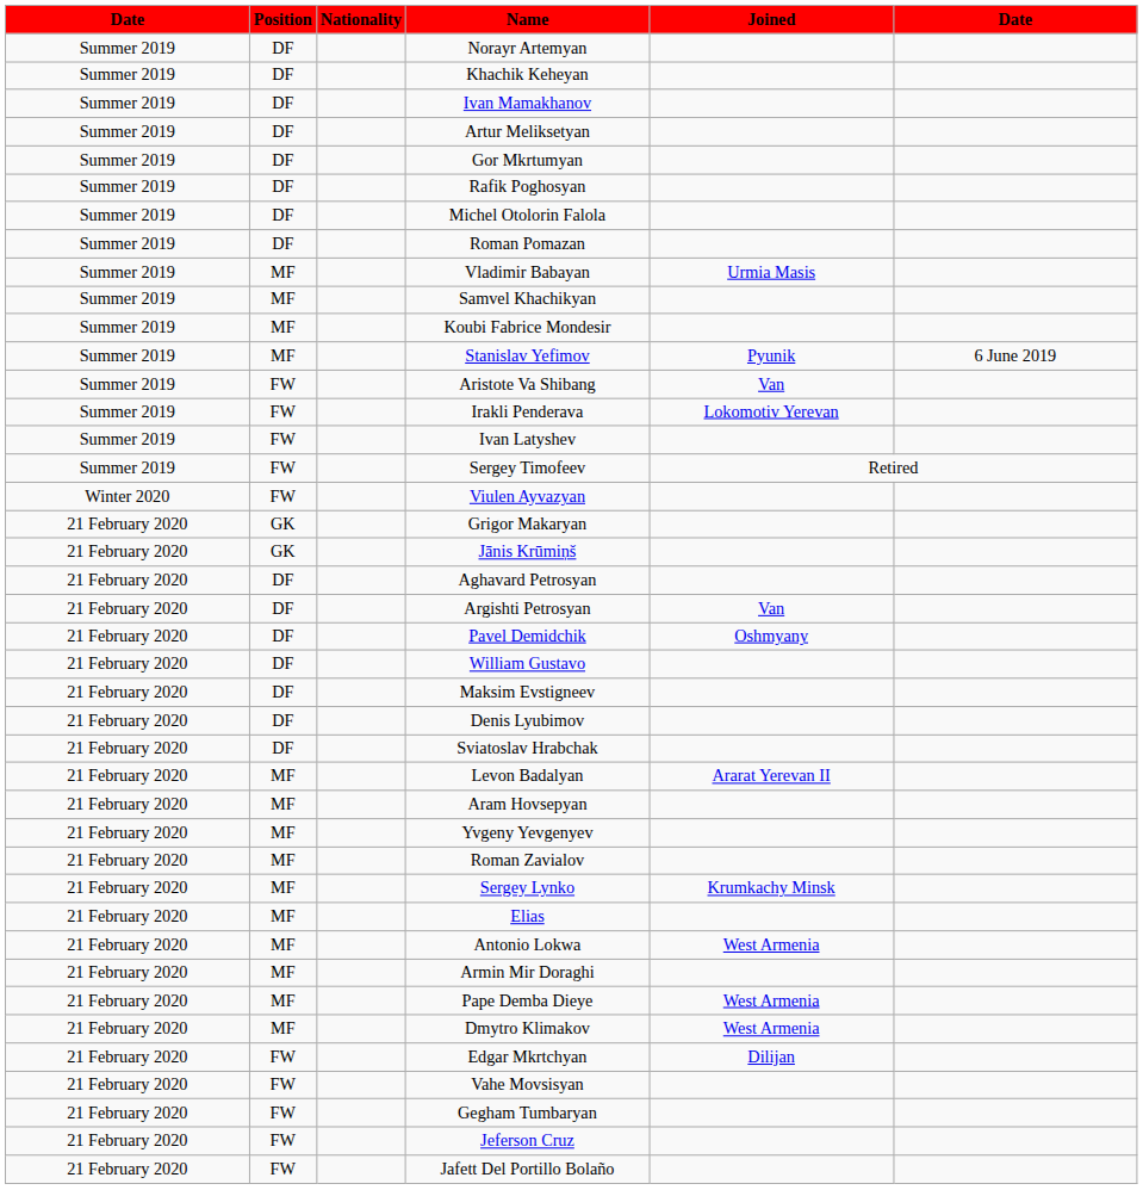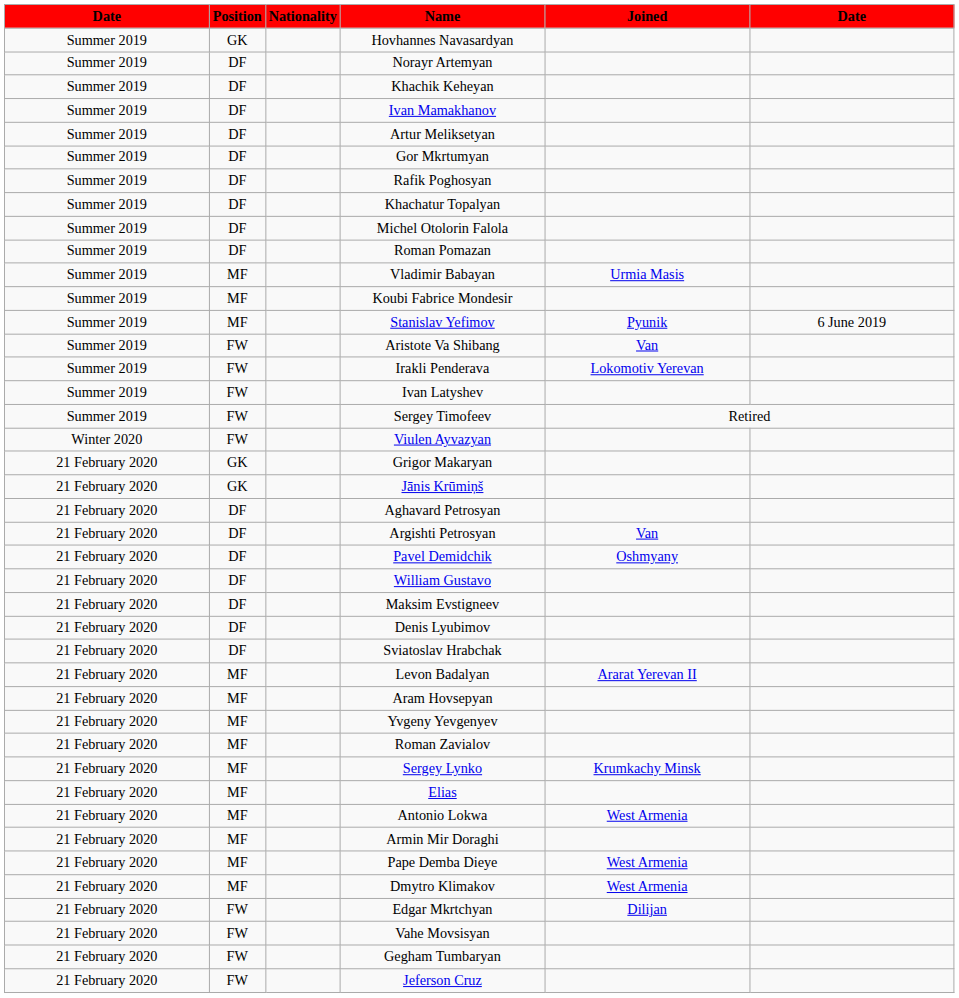+ row: Summer 2019 | GK | Hovhannes Navasardyan
+ row: Summer 2019 | DF | Khachatur Topalyan
- row: Summer 2019 | MF | Samvel Khachikyan
- row: 21 February 2020 | FW | Jafett Del Portillo Bolaño
